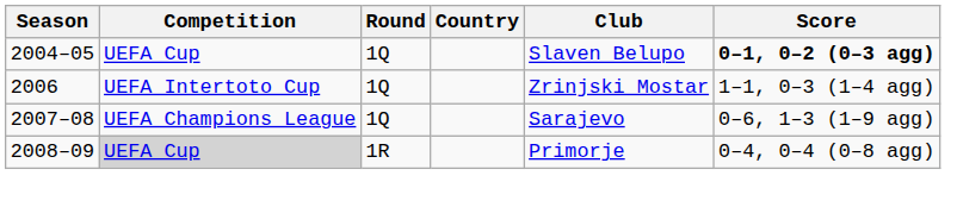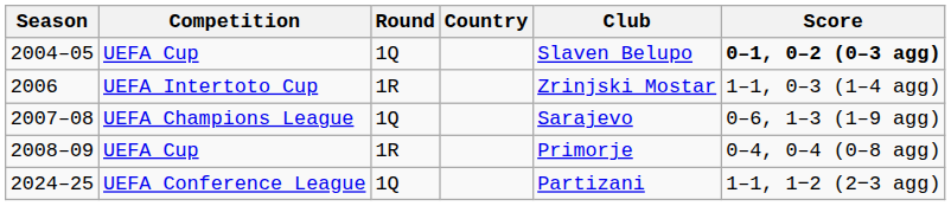2006 | Round: 1Q -> 1R
2008–09 | Competition: lightgrey background -> no background
+ row: 2024–25 | UEFA Conference League | 1Q | Partizani | 1–1, 1−2 (2−3 agg)
